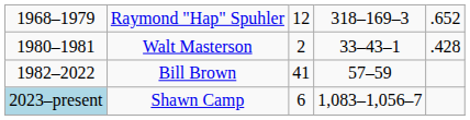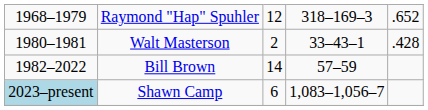Bill Brown | column 3: 41 -> 14
